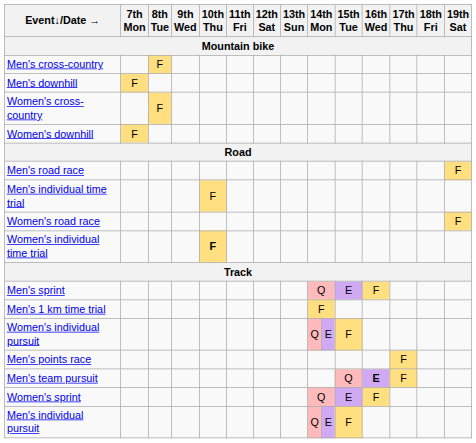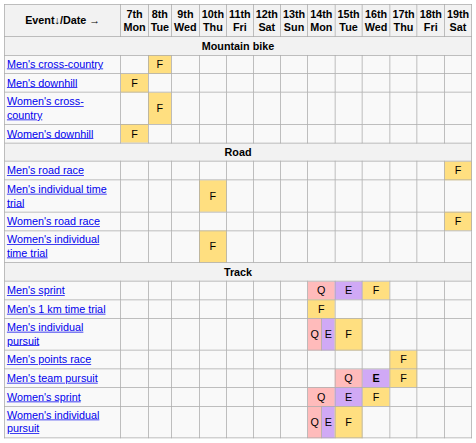Women's individual time trial | 10th Thu: bold -> normal
rows swapped: Men's individual pursuit <-> Women's individual pursuit
